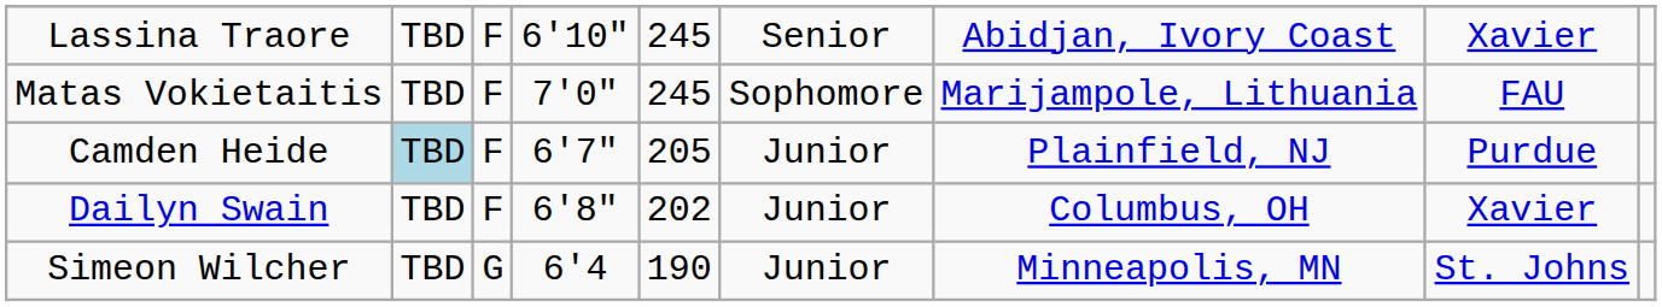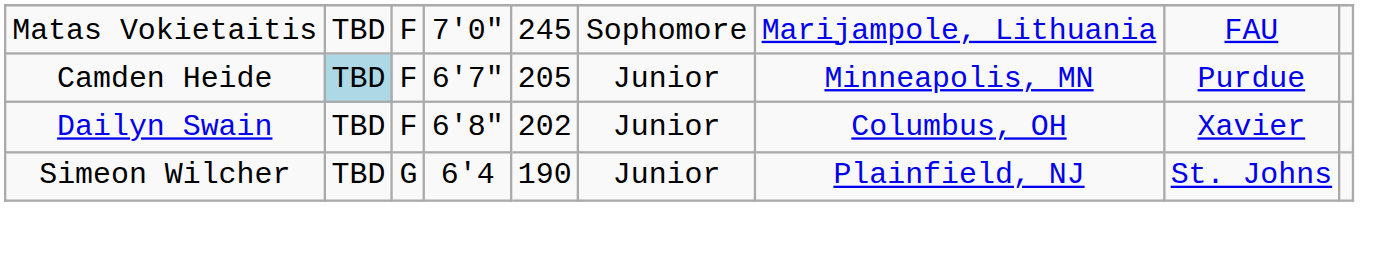- row: Lassina Traore | TBD | F | 6'10" | 245 | Senior | Abidjan, Ivory Coast | Xavier
Camden Heide | column 7: Plainfield, NJ -> Minneapolis, MN
Simeon Wilcher | column 7: Minneapolis, MN -> Plainfield, NJ
